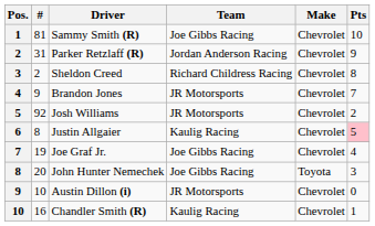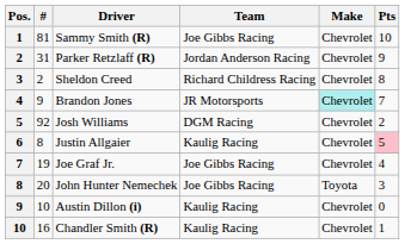Brandon Jones | Make: no background -> paleturquoise background
Josh Williams | Team: JR Motorsports -> DGM Racing
Austin Dillon (i) | Team: JR Motorsports -> Kaulig Racing
